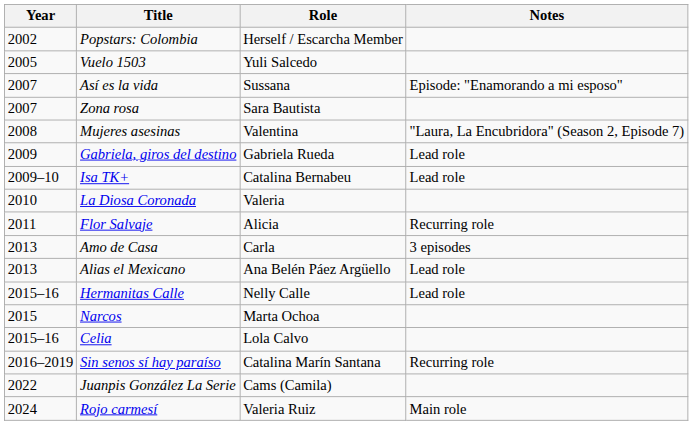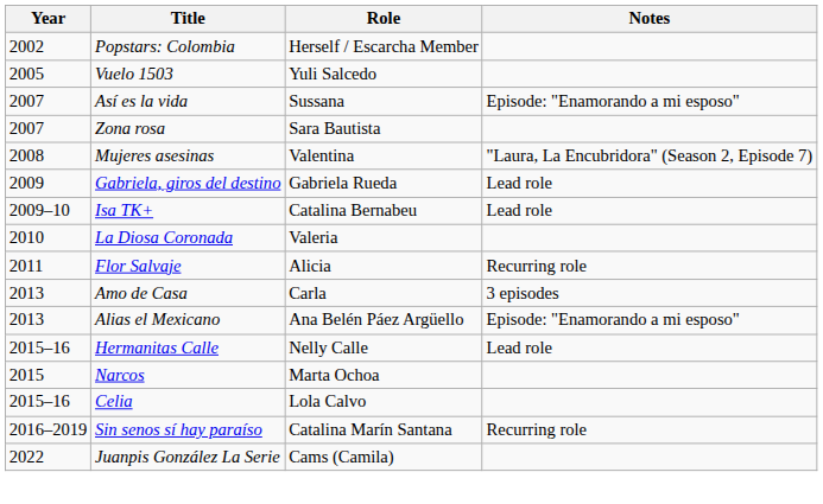Alias el Mexicano | Notes: Lead role -> Episode: "Enamorando a mi esposo"
- row: 2024 | Rojo carmesí | Valeria Ruiz | Main role
